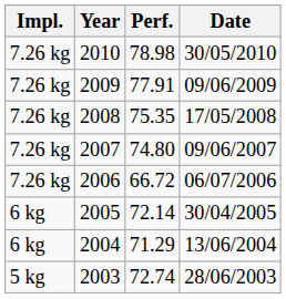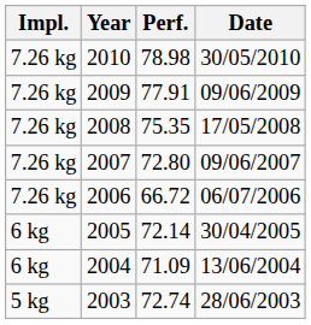2007 | Perf.: 74.80 -> 72.80
2004 | Perf.: 71.29 -> 71.09
